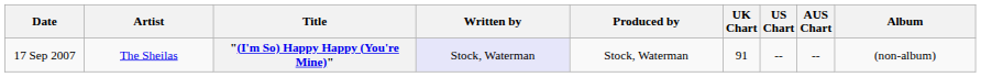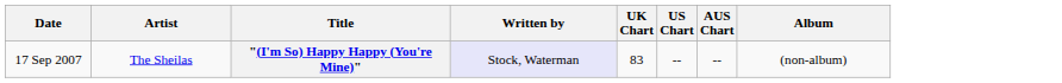- column: Produced by | Stock, Waterman
"(I'm So) Happy Happy (You're Mine)" | UK Chart: 91 -> 83
